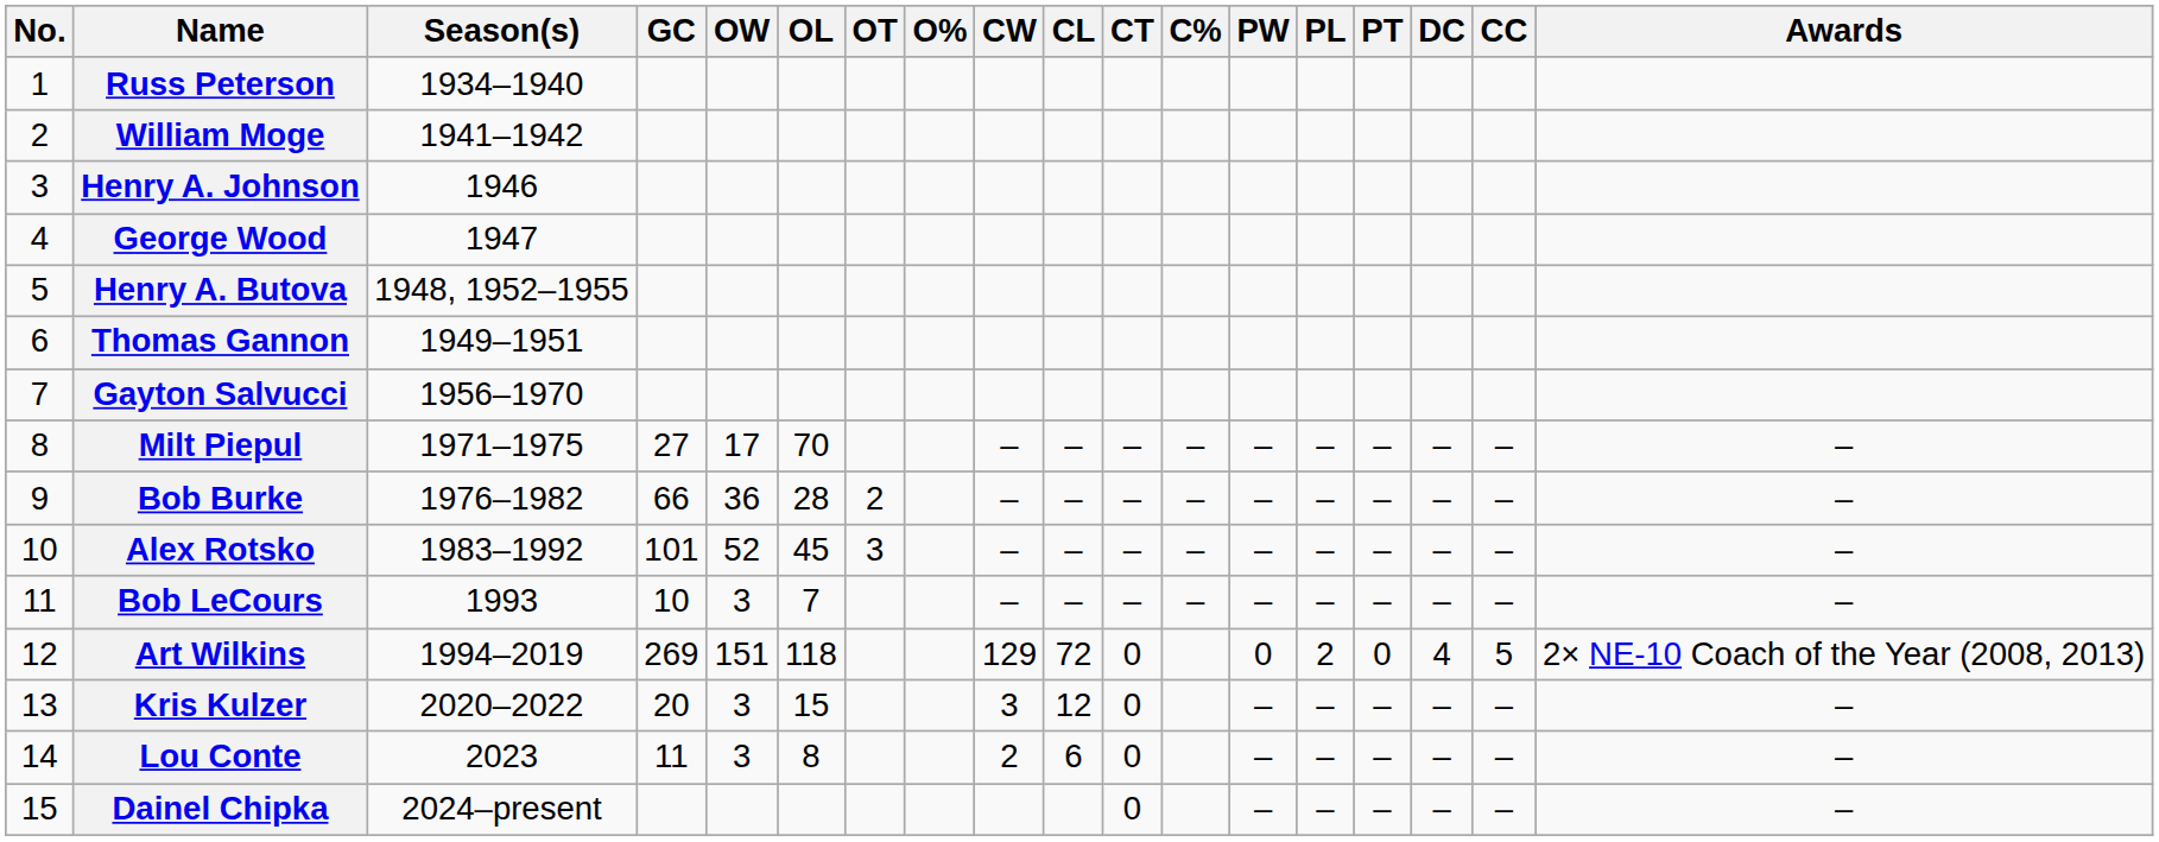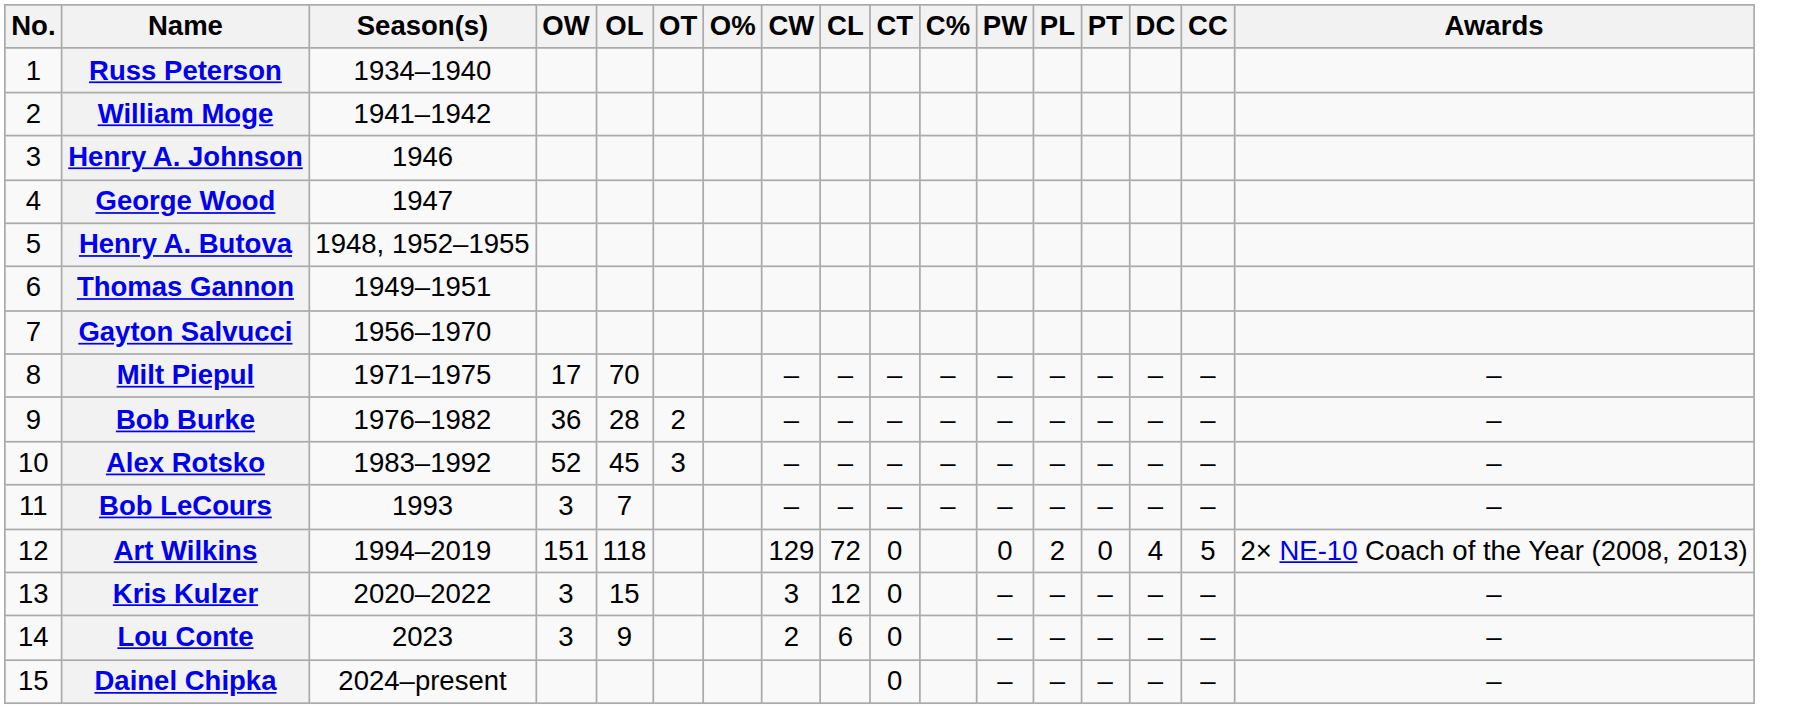- column: GC | 27 | 66 | 101 | 10 | 269 | 20 | 11
Lou Conte | OL: 8 -> 9
